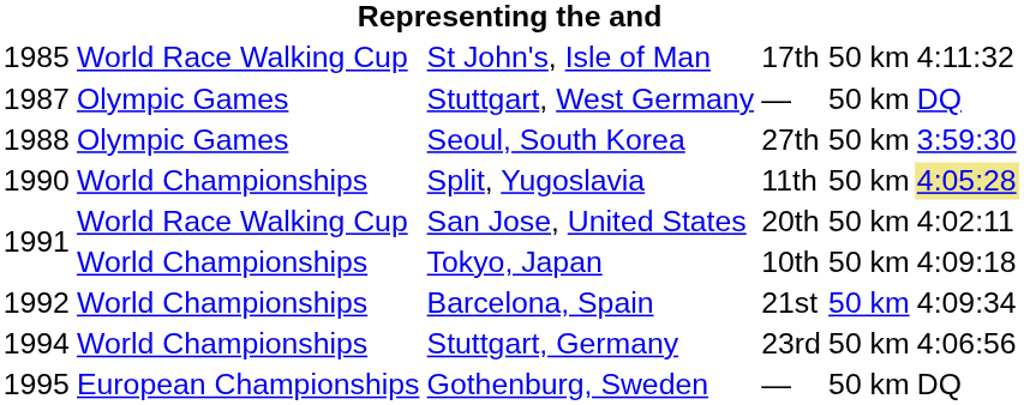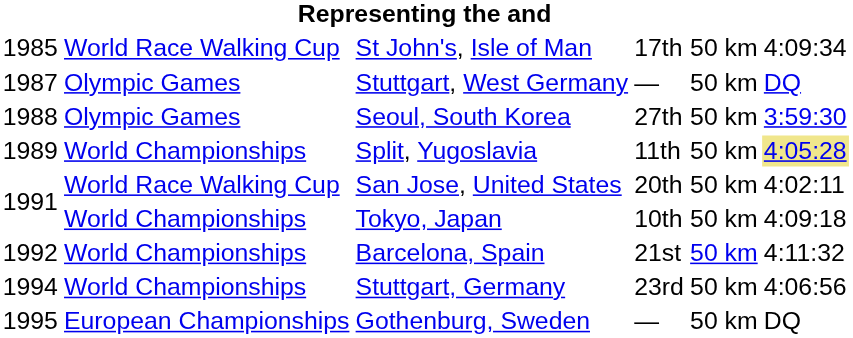St John's, Isle of Man | column 6: 4:11:32 -> 4:09:34
Split, Yugoslavia | column 1: 1990 -> 1989
Barcelona, Spain | column 6: 4:09:34 -> 4:11:32
